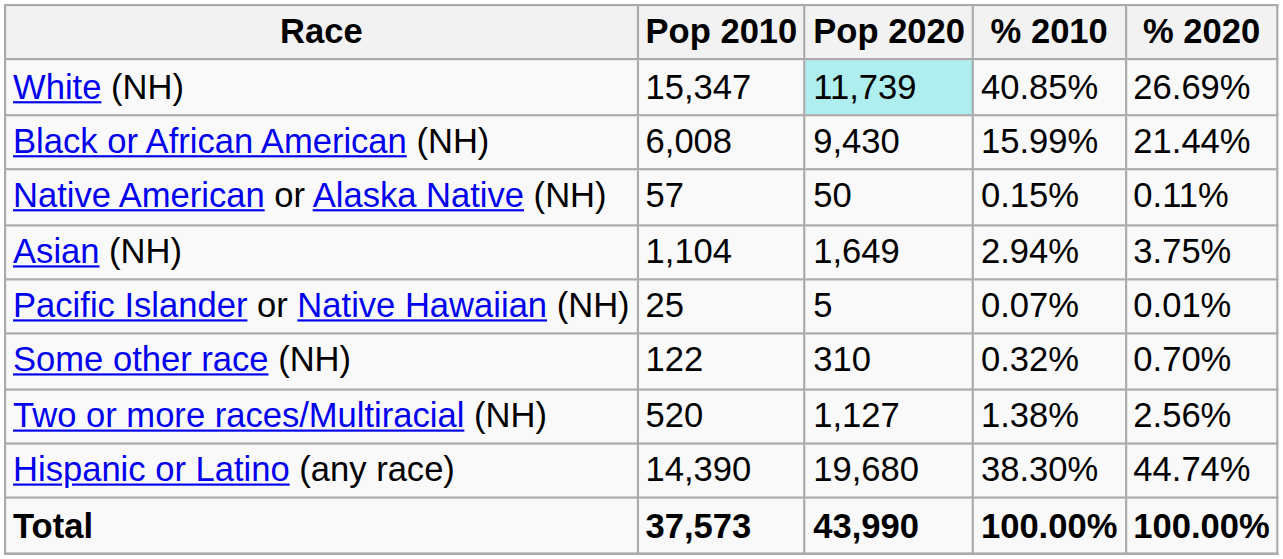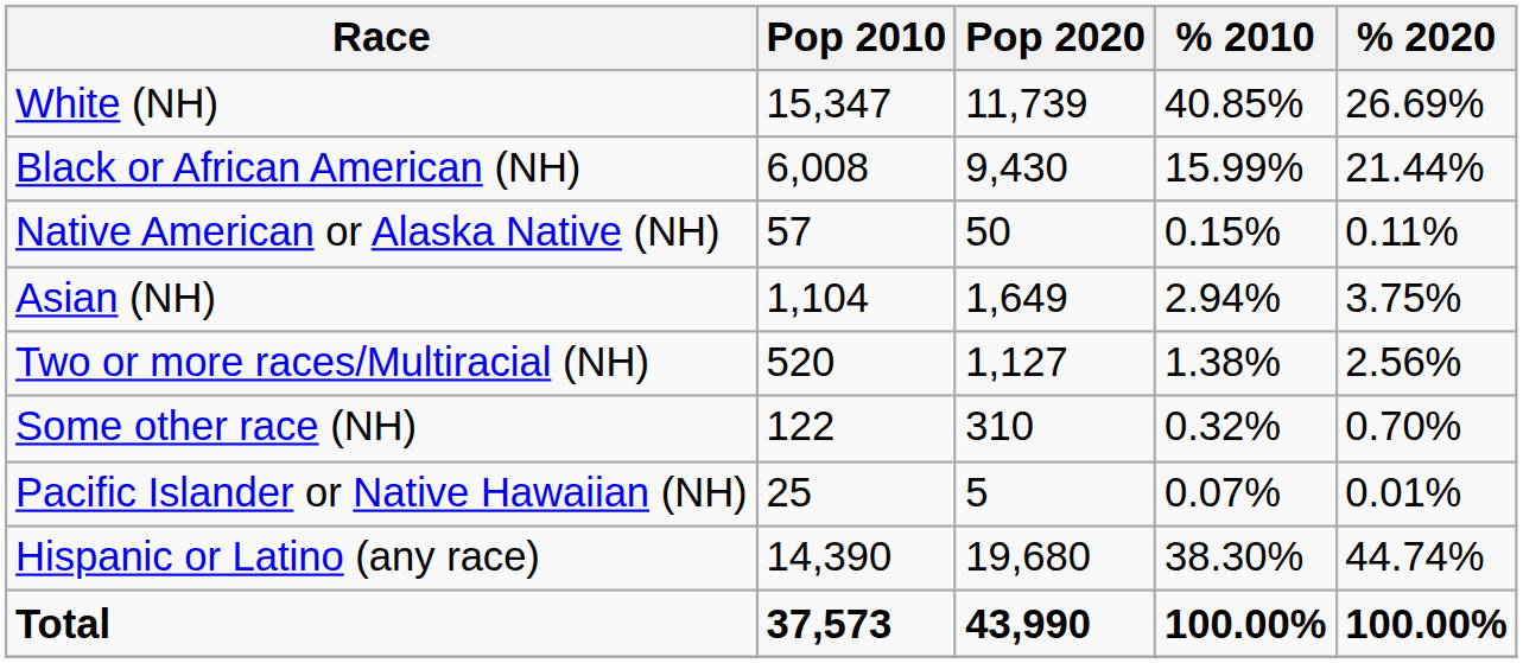White (NH) | Pop 2020: paleturquoise background -> no background
rows swapped: Pacific Islander or Native Hawaiian (NH) <-> Two or more races/Multiracial (NH)
